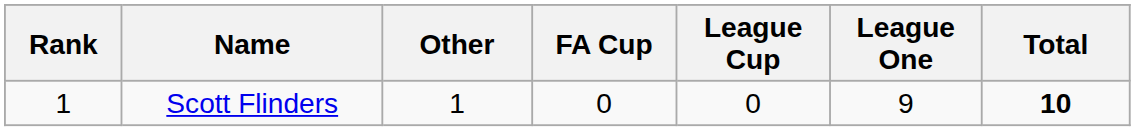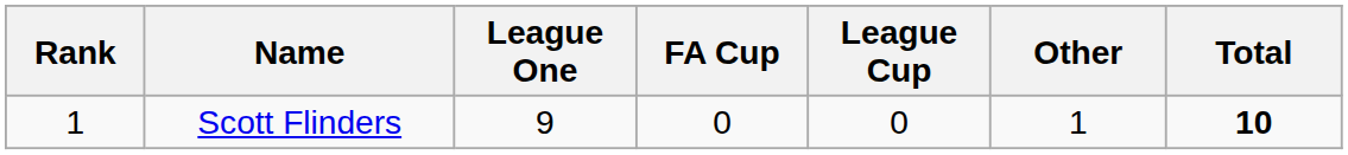columns swapped: League One <-> Other
